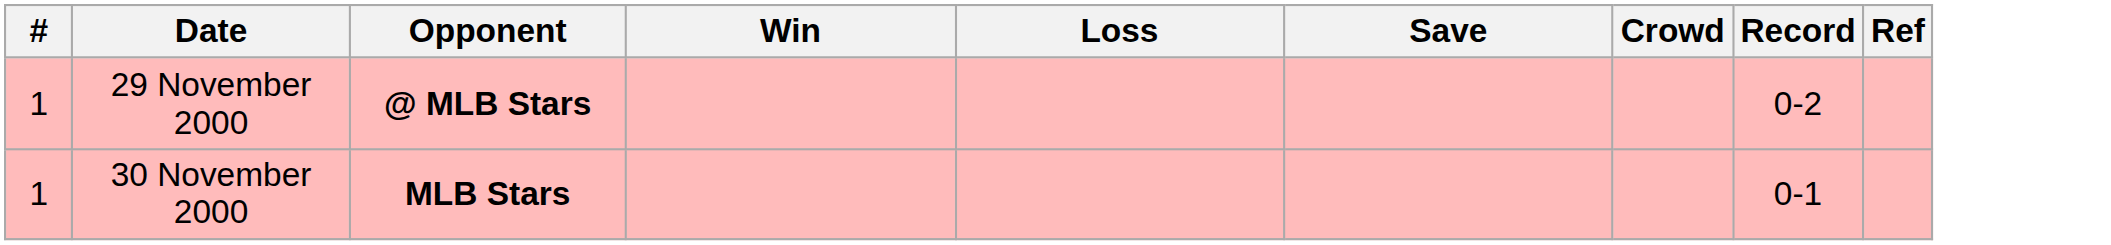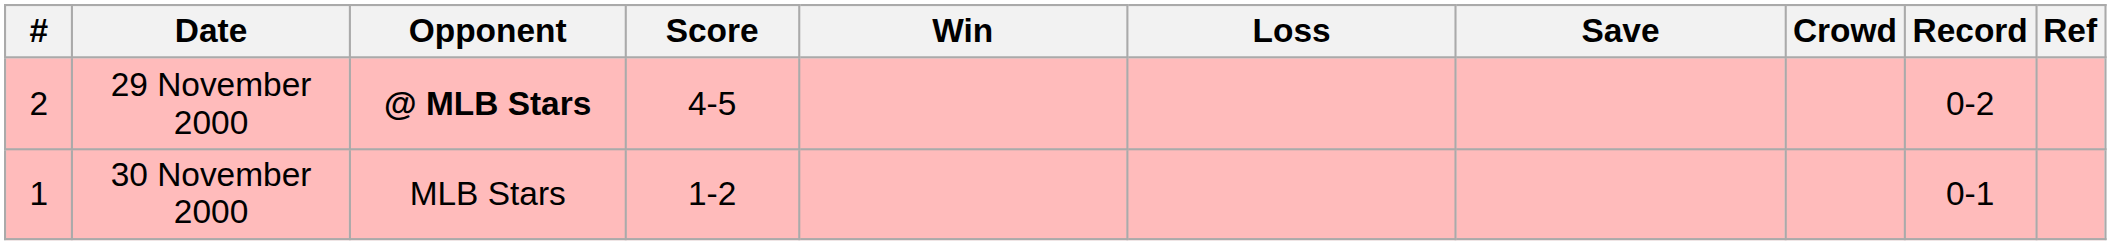+ column: Score | 4-5 | 1-2
29 November 2000 | #: 1 -> 2
30 November 2000 | Opponent: bold -> normal
